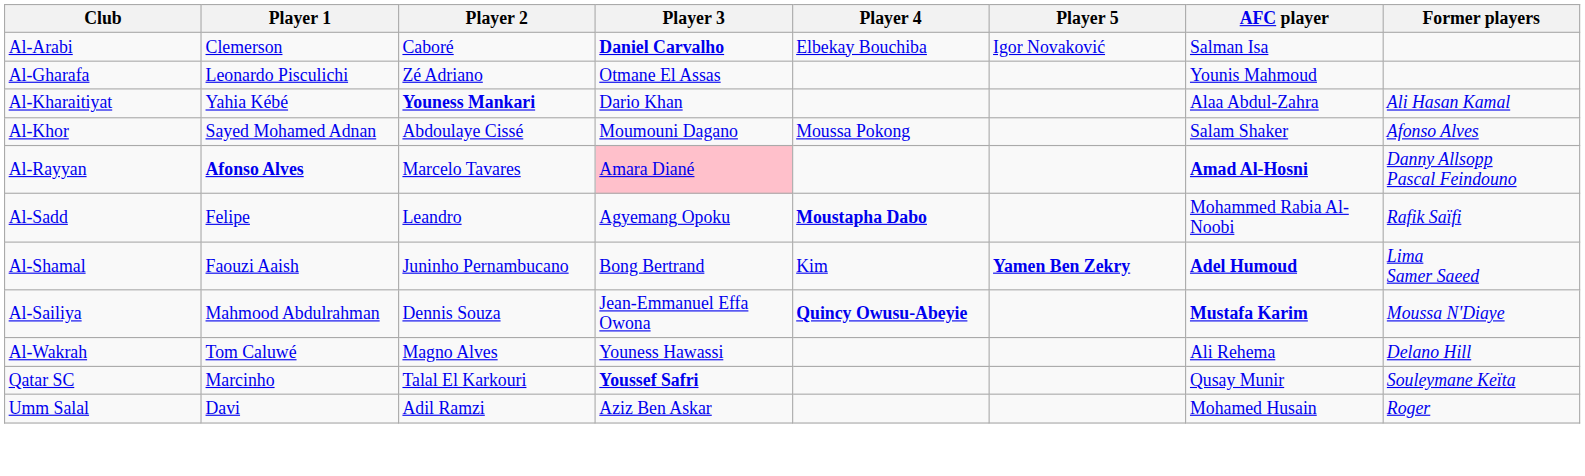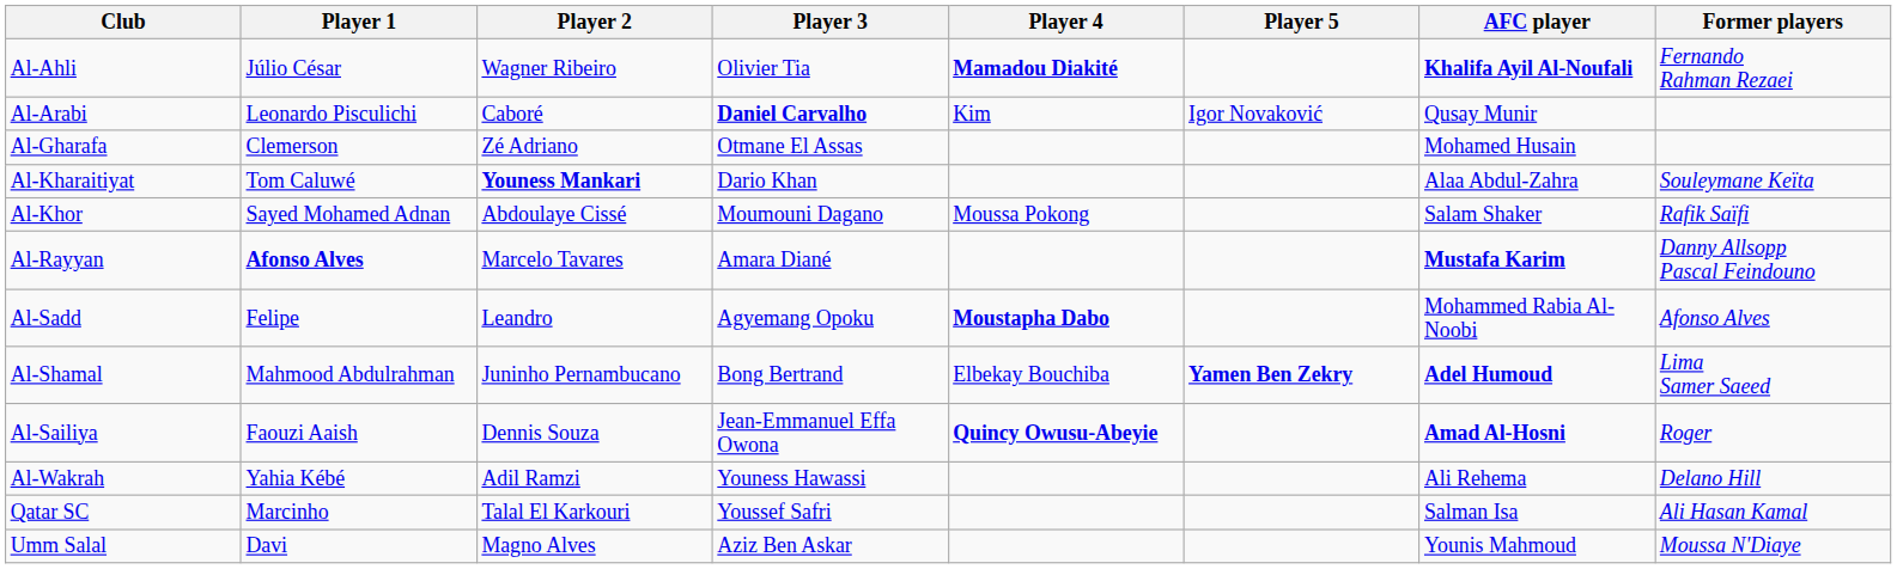+ row: Al-Ahli | Júlio César | Wagner Ribeiro | Olivier Tia | Mamadou Diakité | Khalifa Ayil Al-Noufali | Fernando Rahman Rezaei
Al-Arabi | Player 1: Clemerson -> Leonardo Pisculichi
Al-Arabi | Player 4: Elbekay Bouchiba -> Kim
Al-Arabi | AFC player: Salman Isa -> Qusay Munir
Al-Gharafa | Player 1: Leonardo Pisculichi -> Clemerson
Al-Gharafa | AFC player: Younis Mahmoud -> Mohamed Husain
Al-Kharaitiyat | Player 1: Yahia Kébé -> Tom Caluwé
Al-Kharaitiyat | Former players: Ali Hasan Kamal -> Souleymane Keïta
Al-Khor | Former players: Afonso Alves -> Rafik Saïfi
Al-Rayyan | Player 3: pink background -> no background
Al-Rayyan | AFC player: Amad Al-Hosni -> Mustafa Karim
Al-Sadd | Former players: Rafik Saïfi -> Afonso Alves
Al-Shamal | Player 1: Faouzi Aaish -> Mahmood Abdulrahman
Al-Shamal | Player 4: Kim -> Elbekay Bouchiba
Al-Sailiya | Player 1: Mahmood Abdulrahman -> Faouzi Aaish
Al-Sailiya | AFC player: Mustafa Karim -> Amad Al-Hosni
Al-Sailiya | Former players: Moussa N'Diaye -> Roger
Al-Wakrah | Player 1: Tom Caluwé -> Yahia Kébé
Al-Wakrah | Player 2: Magno Alves -> Adil Ramzi
Qatar SC | Player 3: bold -> normal
Qatar SC | AFC player: Qusay Munir -> Salman Isa
Qatar SC | Former players: Souleymane Keïta -> Ali Hasan Kamal
Umm Salal | Player 2: Adil Ramzi -> Magno Alves
Umm Salal | AFC player: Mohamed Husain -> Younis Mahmoud
Umm Salal | Former players: Roger -> Moussa N'Diaye
